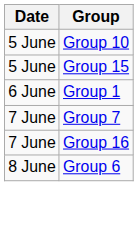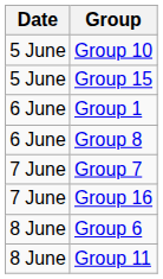+ row: 6 June | Group 8
+ row: 8 June | Group 11
